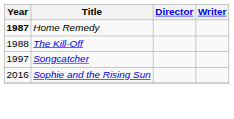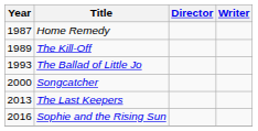Home Remedy | Year: bold -> normal
The Kill-Off | Year: 1988 -> 1989
+ row: 1993 | The Ballad of Little Jo
Songcatcher | Year: 1997 -> 2000
+ row: 2013 | The Last Keepers
